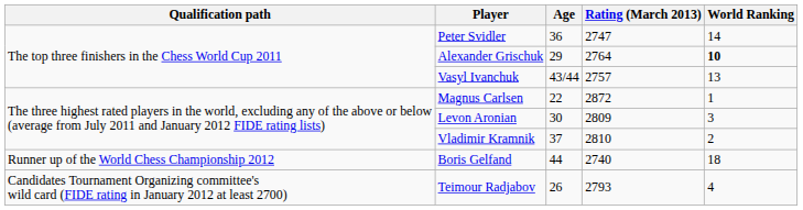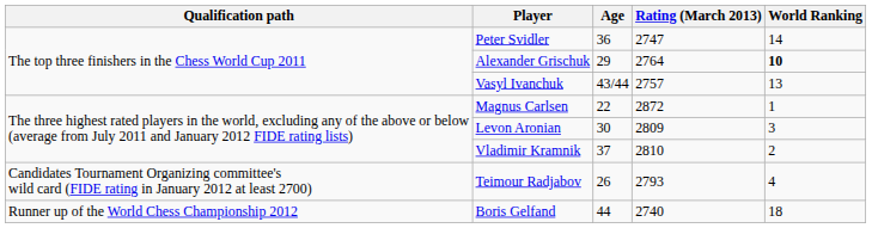rows swapped: Teimour Radjabov <-> Boris Gelfand
